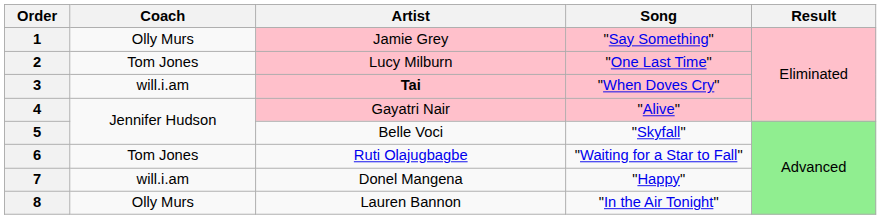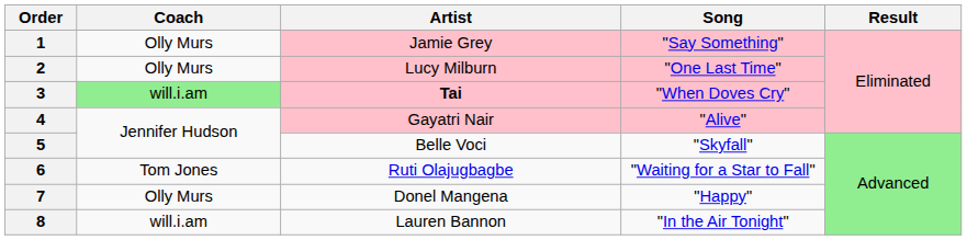2 | Coach: Tom Jones -> Olly Murs
3 | Coach: no background -> lightgreen background
7 | Coach: will.i.am -> Olly Murs
8 | Coach: Olly Murs -> will.i.am
